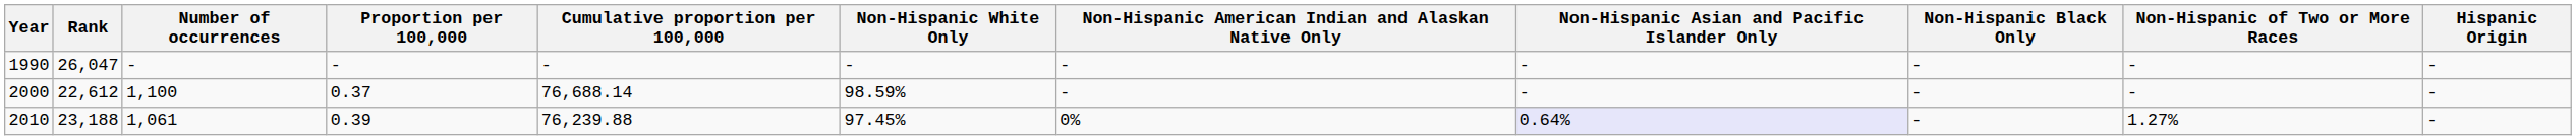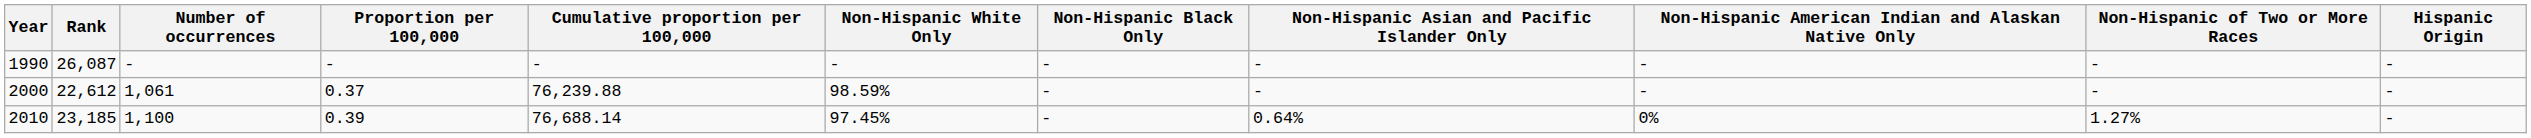columns swapped: Non-Hispanic Black Only <-> Non-Hispanic American Indian and Alaskan Native Only
1990 | Rank: 26,047 -> 26,087
2000 | Number of occurrences: 1,100 -> 1,061
2000 | Cumulative proportion per 100,000: 76,688.14 -> 76,239.88
2010 | Rank: 23,188 -> 23,185
2010 | Number of occurrences: 1,061 -> 1,100
2010 | Cumulative proportion per 100,000: 76,239.88 -> 76,688.14
2010 | Non-Hispanic Asian and Pacific Islander Only: lavender background -> no background
